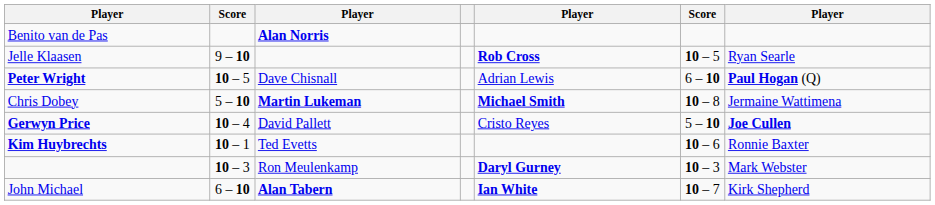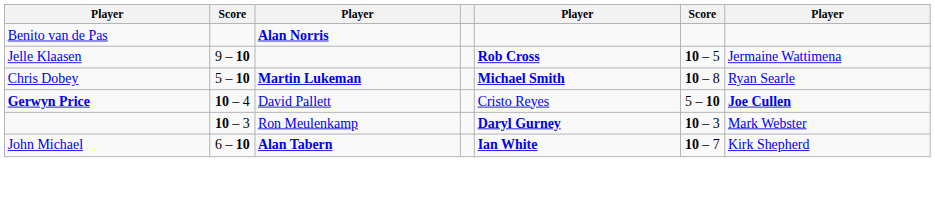Jelle Klaasen | column 7: Ryan Searle -> Jermaine Wattimena
- row: Peter Wright | 10 – 5 | Dave Chisnall | Adrian Lewis | 6 – 10 | Paul Hogan (Q)
Chris Dobey | column 7: Jermaine Wattimena -> Ryan Searle
- row: Kim Huybrechts | 10 – 1 | Ted Evetts | 10 – 6 | Ronnie Baxter
